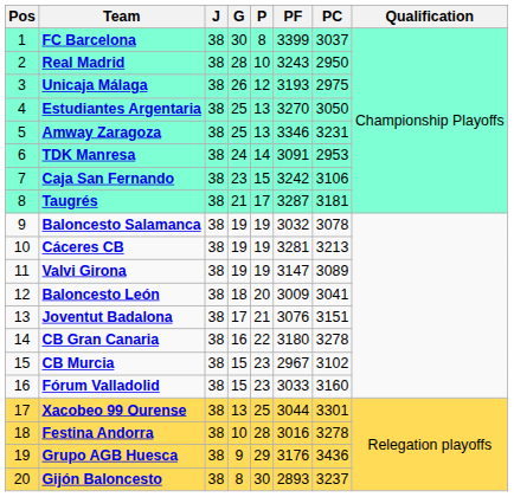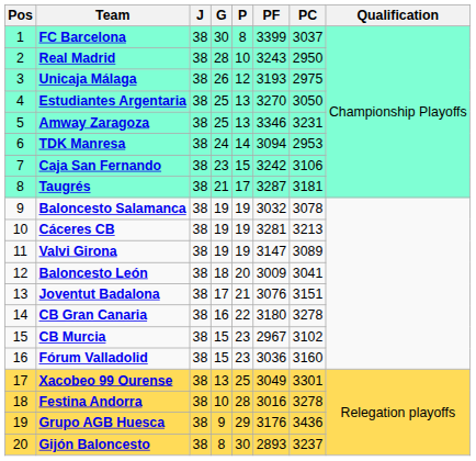TDK Manresa | PF: 3091 -> 3094
Fórum Valladolid | PF: 3033 -> 3036
Xacobeo 99 Ourense | PF: 3044 -> 3049
